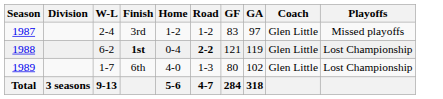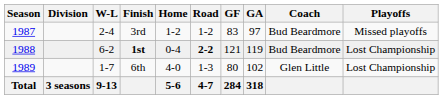3rd | Coach: Glen Little -> Bud Beardmore
1st | Coach: Glen Little -> Bud Beardmore
